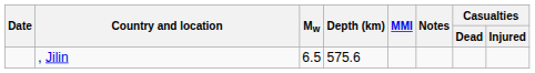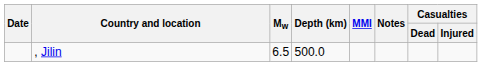, Jilin | Depth (km): 575.6 -> 500.0
